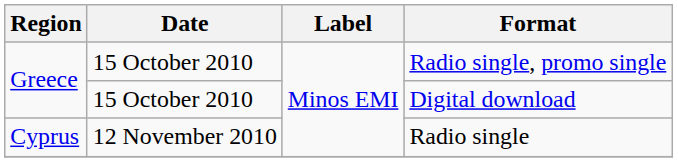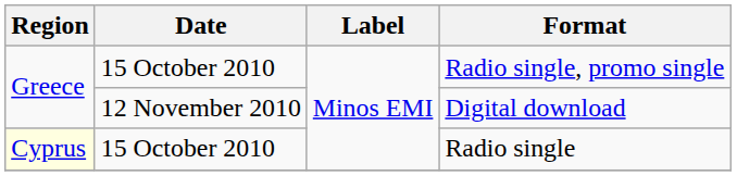Digital download | Date: 15 October 2010 -> 12 November 2010
Radio single | Region: no background -> lightyellow background
Radio single | Date: 12 November 2010 -> 15 October 2010
